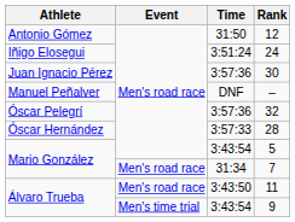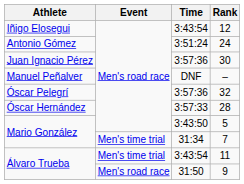12 | Athlete: Antonio Gómez -> Iñigo Elosegui
12 | Time: 31:50 -> 3:43:54
24 | Athlete: Iñigo Elosegui -> Antonio Gómez
5 | Time: 3:43:54 -> 3:43:50
7 | Event: Men's road race -> Men's time trial
11 | Event: Men's road race -> Men's time trial
11 | Time: 3:43:50 -> 3:43:54
9 | Event: Men's time trial -> Men's road race
9 | Time: 3:43:54 -> 31:50
